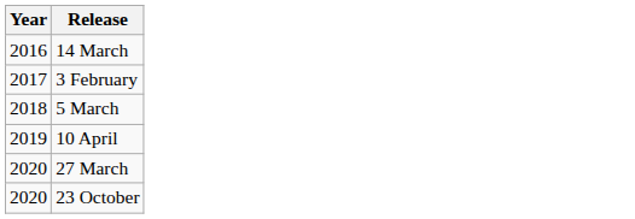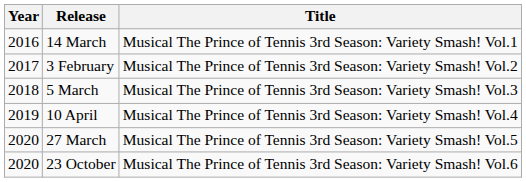+ column: Title | Musical The Prince of Tennis 3rd Season: Variety Smash! Vol.1 | Musical The Prince of Tennis 3rd Season: Variety Smash! Vol.2 | Musical The Prince of Tennis 3rd Season: Variety Smash! Vol.3 | Musical The Prince of Tennis 3rd Season: Variety Smash! Vol.4 | Musical The Prince of Tennis 3rd Season: Variety Smash! Vol.5 | Musical The Prince of Tennis 3rd Season: Variety Smash! Vol.6
